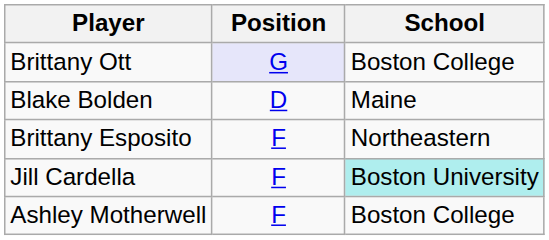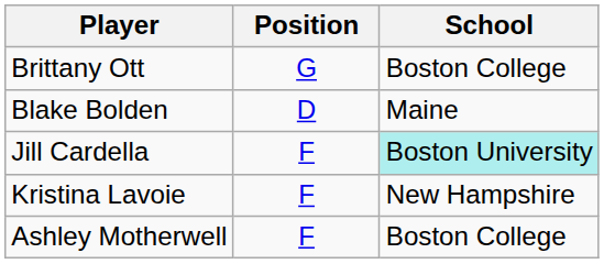Brittany Ott | Position: lavender background -> no background
- row: Brittany Esposito | F | Northeastern
+ row: Kristina Lavoie | F | New Hampshire
